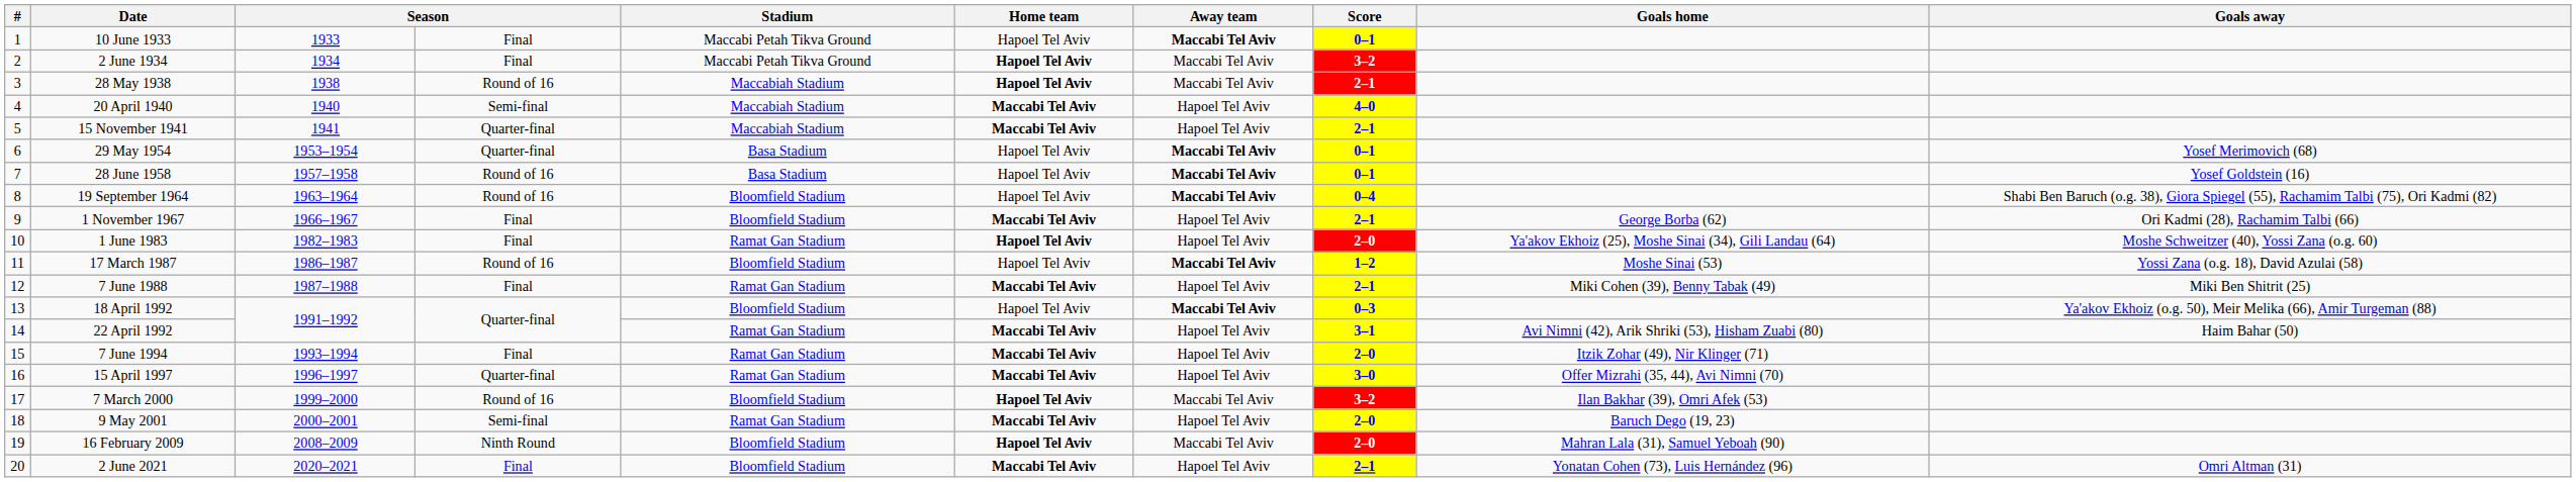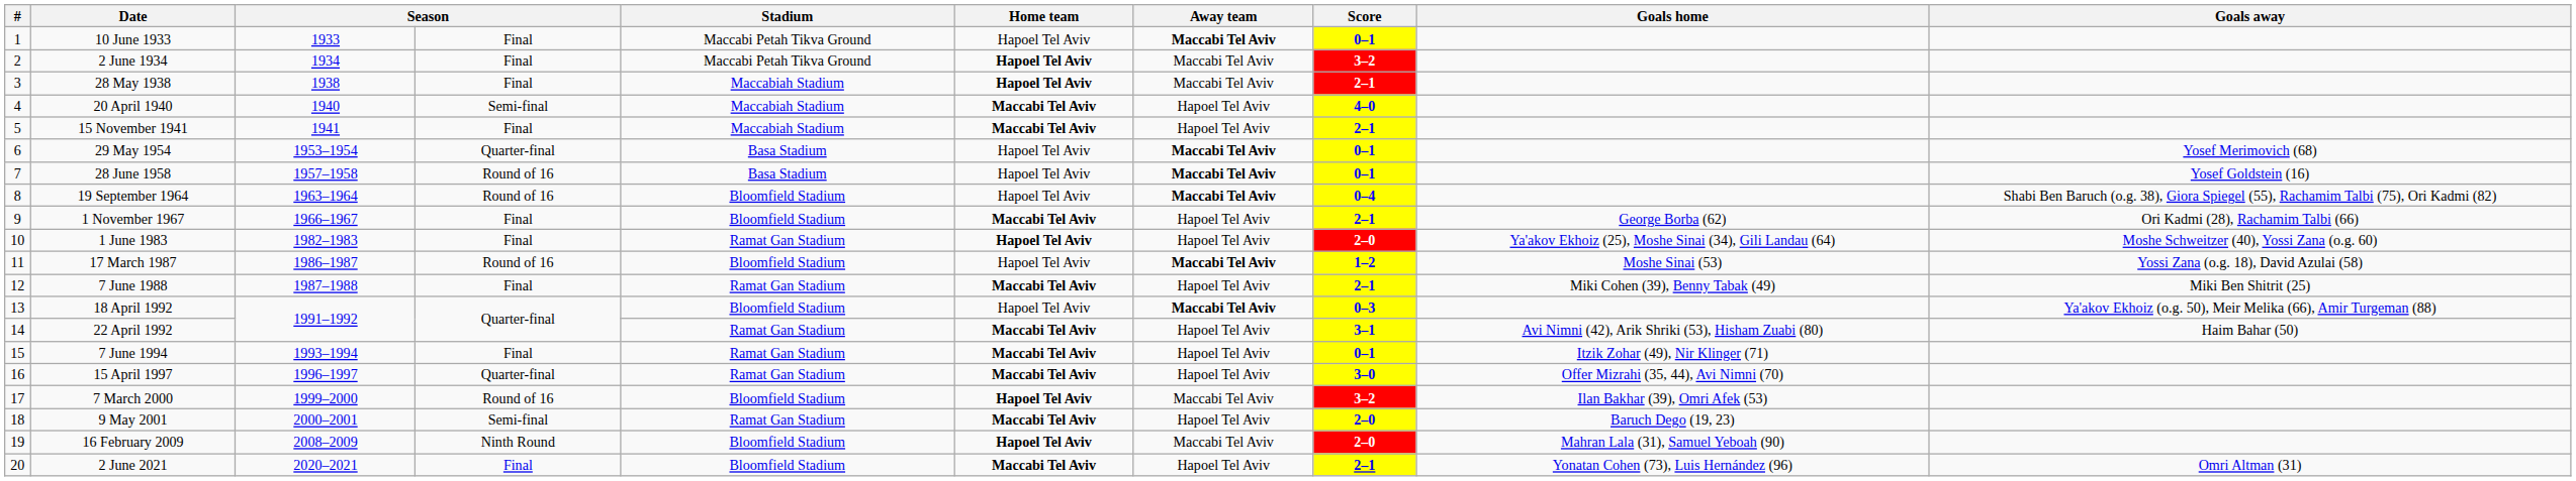28 May 1938 | column 4: Round of 16 -> Final
15 November 1941 | column 4: Quarter-final -> Final
7 June 1994 | Score: 2–0 -> 0–1
